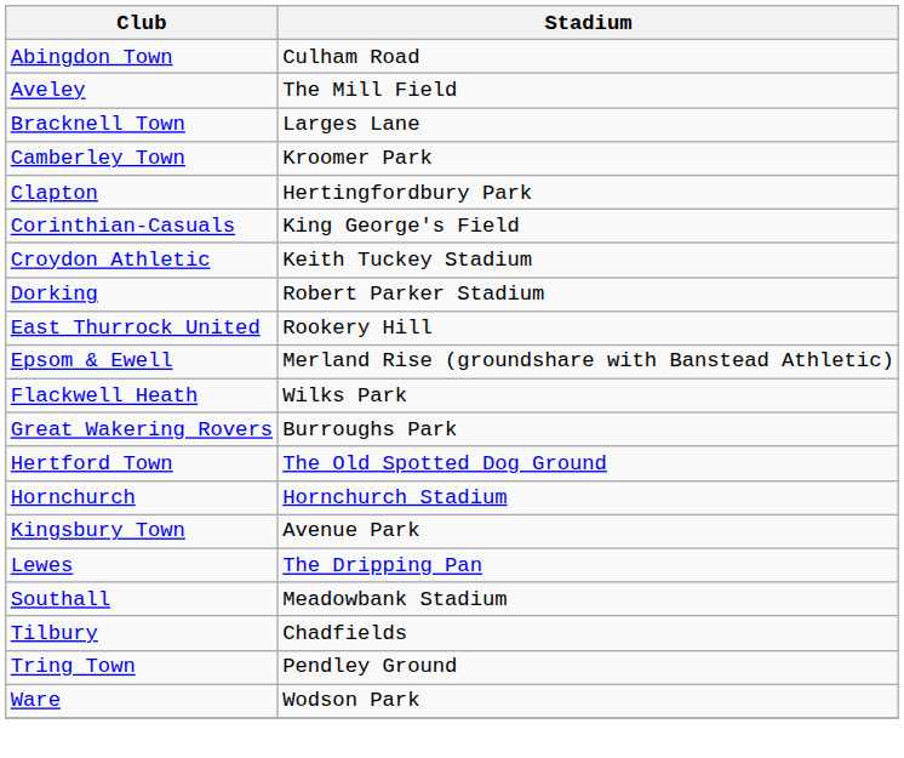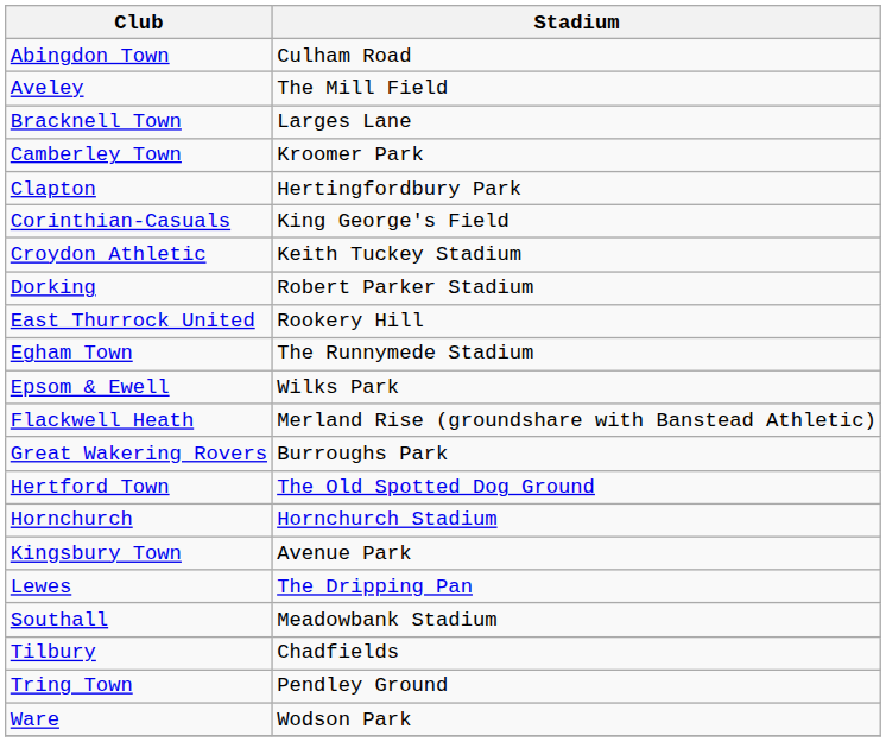+ row: Egham Town | The Runnymede Stadium
Epsom & Ewell | Stadium: Merland Rise (groundshare with Banstead Athletic) -> Wilks Park
Flackwell Heath | Stadium: Wilks Park -> Merland Rise (groundshare with Banstead Athletic)
